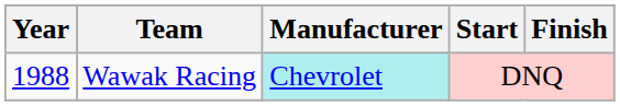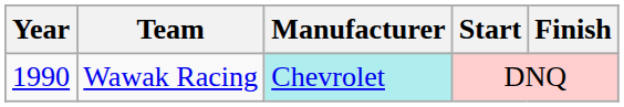Wawak Racing | Year: 1988 -> 1990
